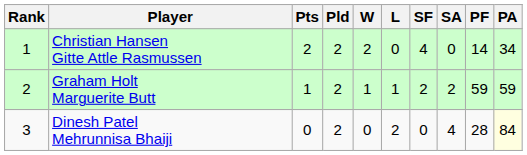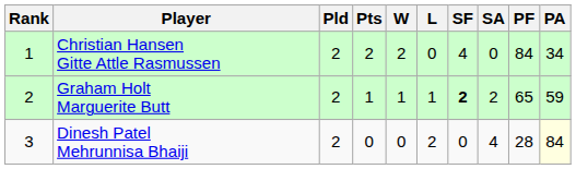columns swapped: Pts <-> Pld
Christian Hansen Gitte Attle Rasmussen | PF: 14 -> 84
Graham Holt Marguerite Butt | SF: normal -> bold
Graham Holt Marguerite Butt | PF: 59 -> 65
